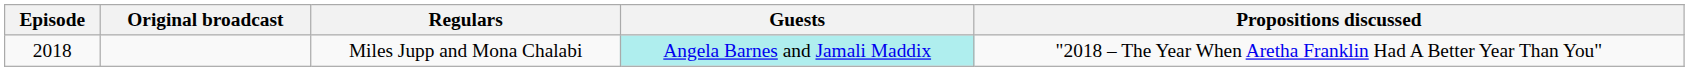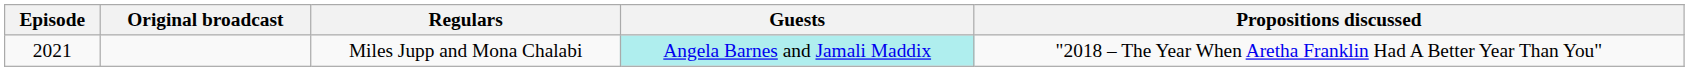Miles Jupp and Mona Chalabi | Episode: 2018 -> 2021
